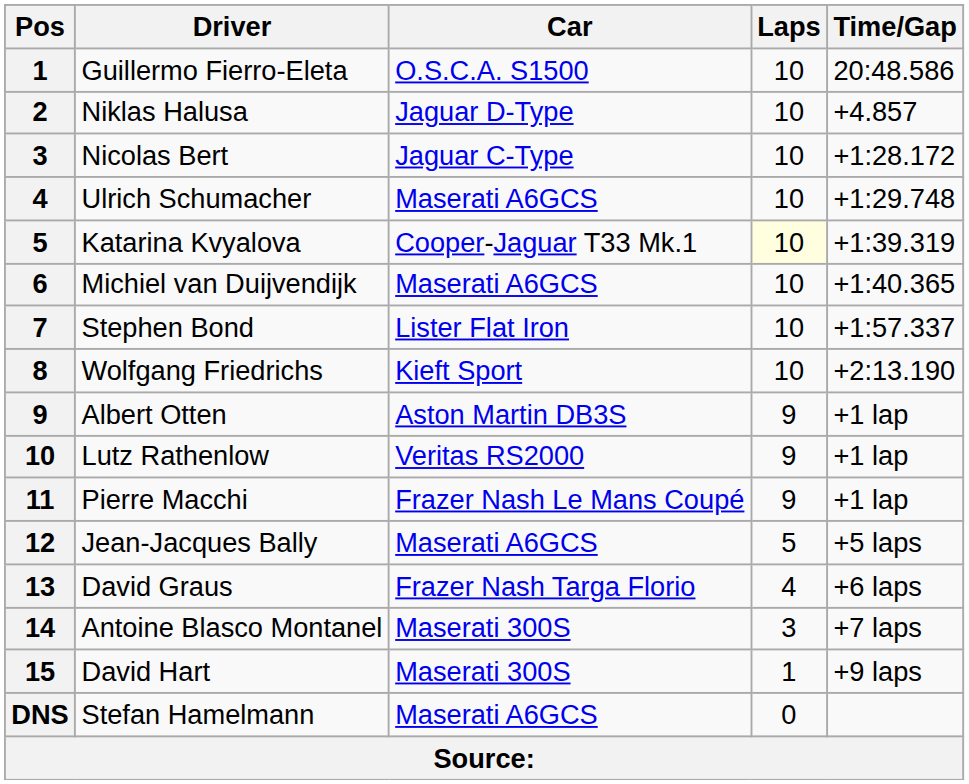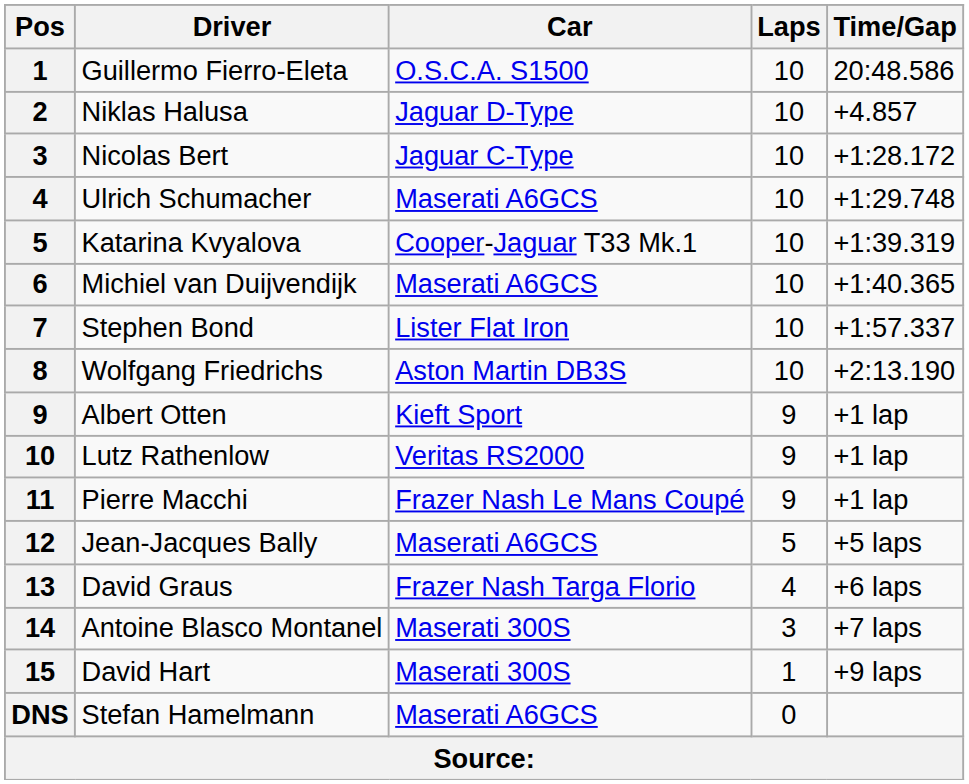Katarina Kvyalova | Laps: lightyellow background -> no background
Wolfgang Friedrichs | Car: Kieft Sport -> Aston Martin DB3S
Albert Otten | Car: Aston Martin DB3S -> Kieft Sport
